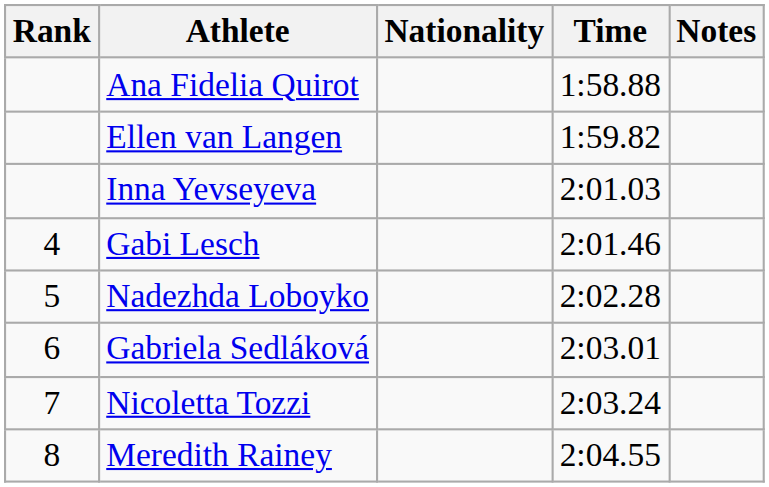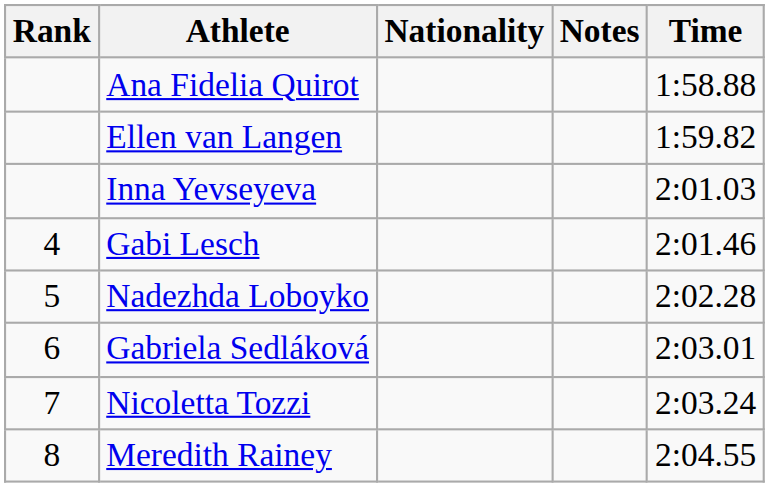columns swapped: Time <-> Notes
